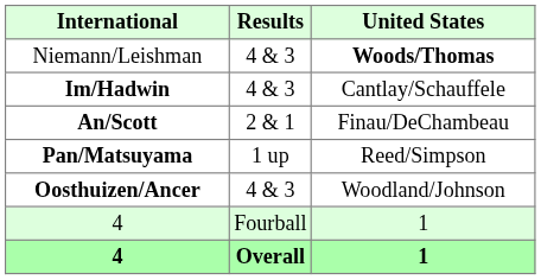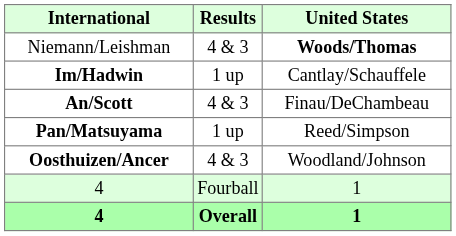Im/Hadwin | Results: 4 & 3 -> 1 up
An/Scott | Results: 2 & 1 -> 4 & 3
